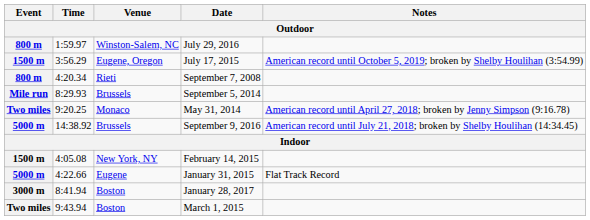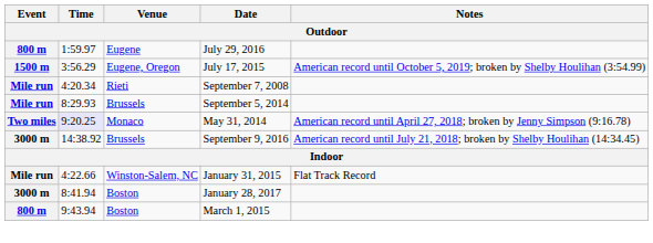July 29, 2016 | Venue: Winston-Salem, NC -> Eugene
September 7, 2008 | Event: 800 m -> Mile run
May 31, 2014 | Time: no background -> lavender background
September 9, 2016 | Event: 5000 m -> 3000 m
- row: 1500 m | 4:05.08 | New York, NY | February 14, 2015
January 31, 2015 | Event: 5000 m -> Mile run
January 31, 2015 | Venue: Eugene -> Winston-Salem, NC
March 1, 2015 | Event: Two miles -> 800 m
